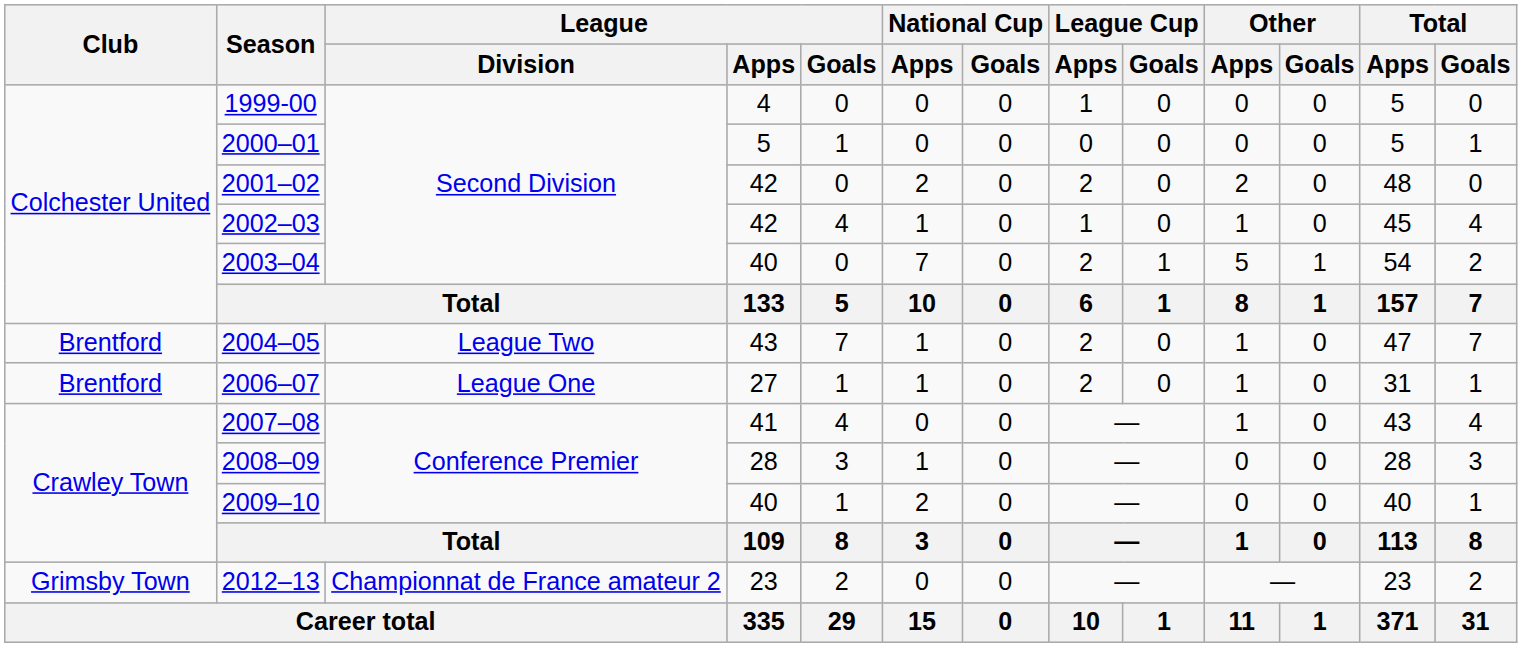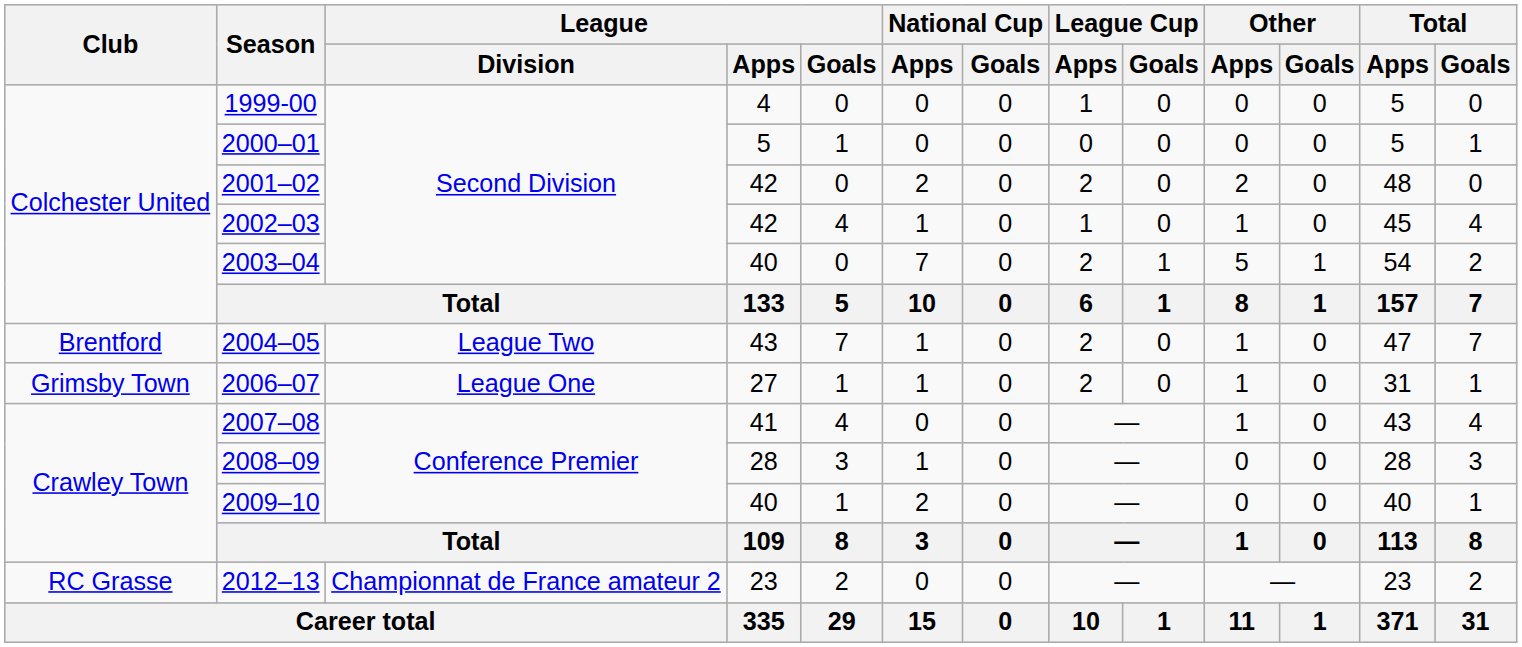2006–07 | Club: Brentford -> Grimsby Town
2012–13 | Club: Grimsby Town -> RC Grasse
